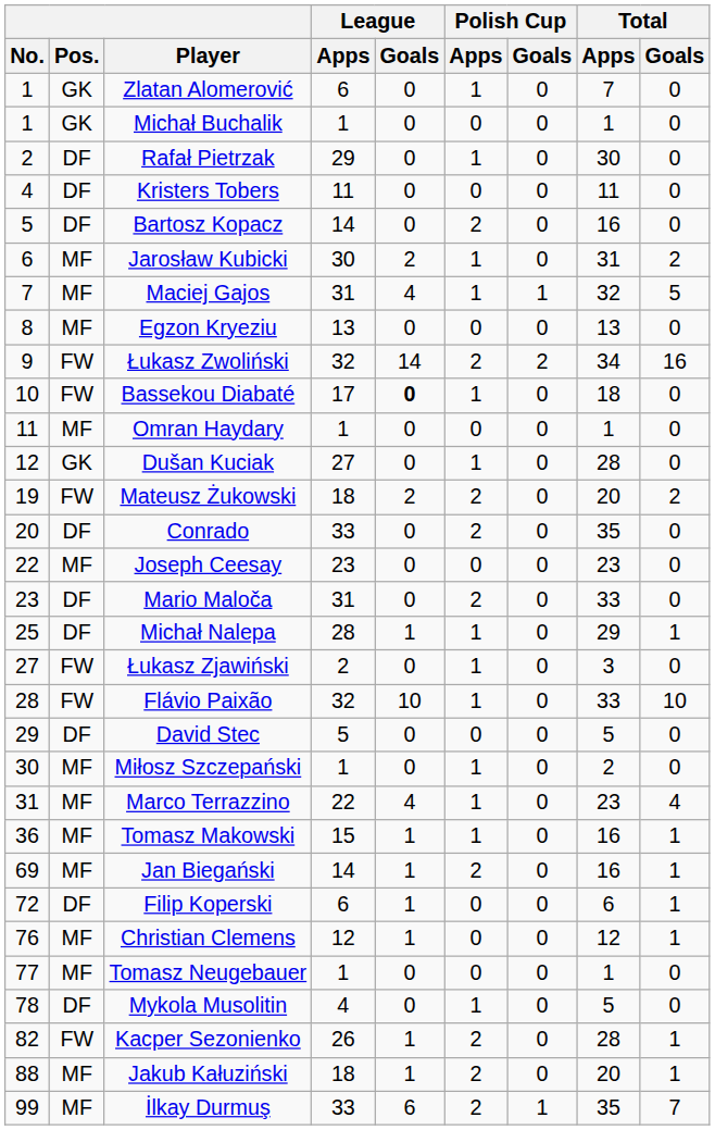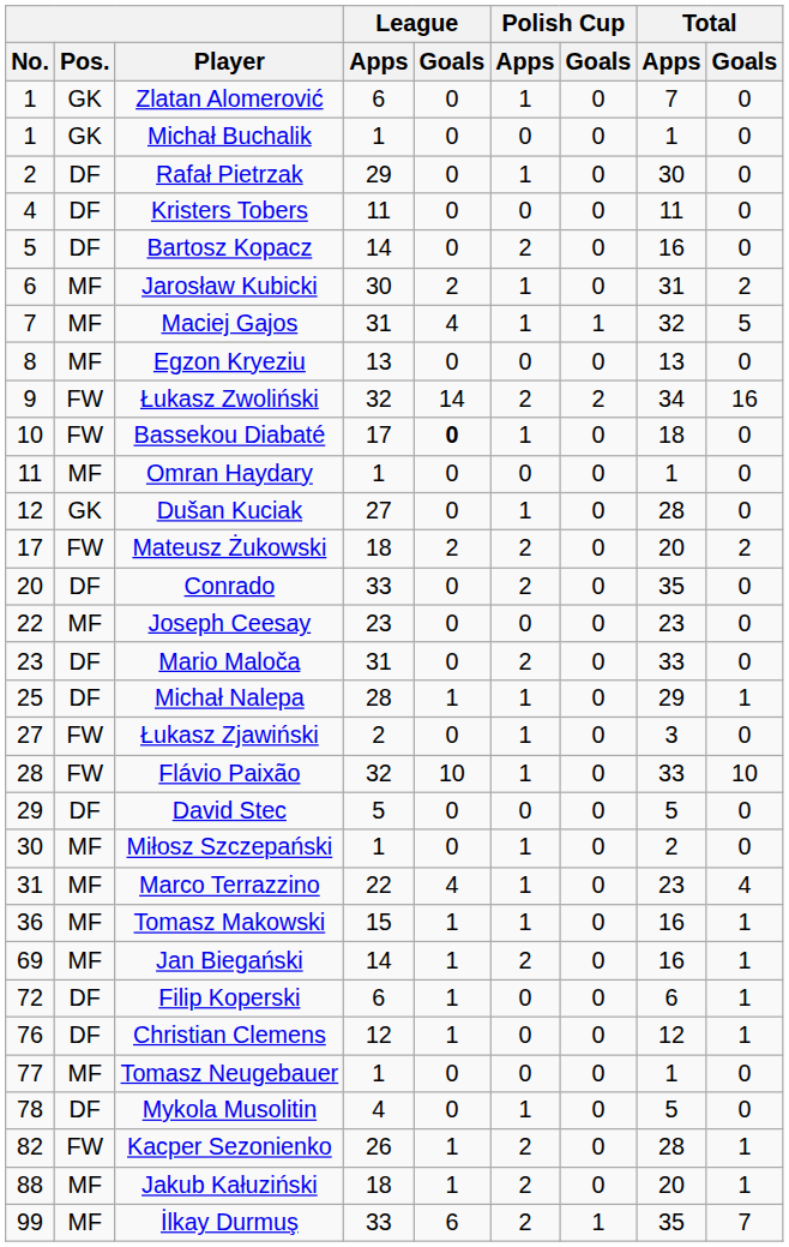Mateusz Żukowski | No.: 19 -> 17
Christian Clemens | Pos.: MF -> DF
